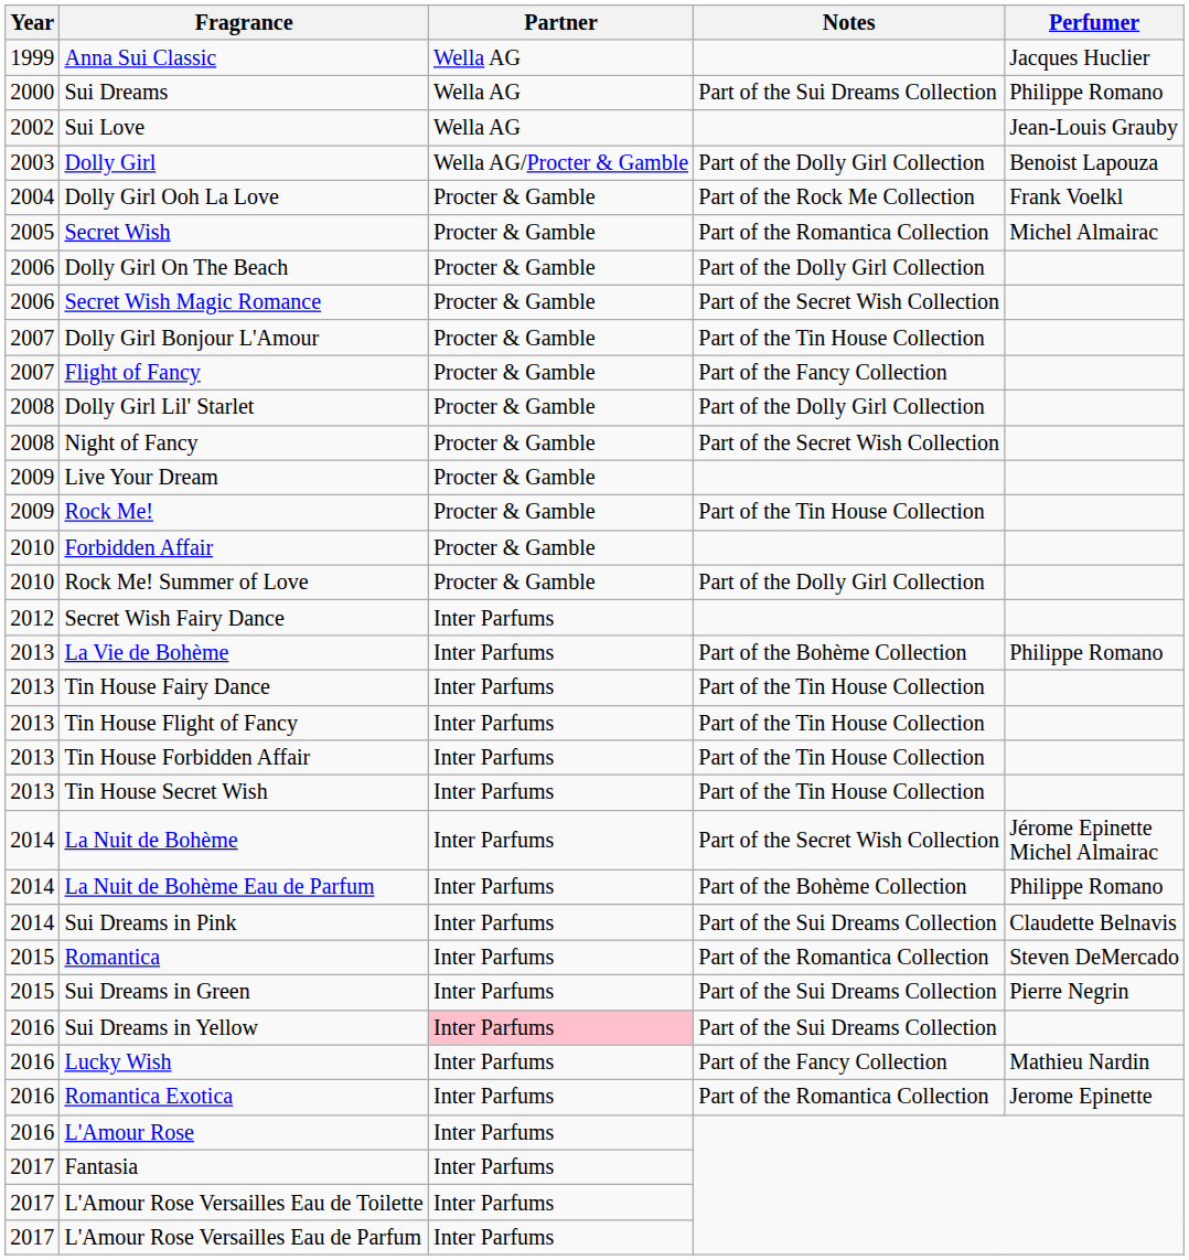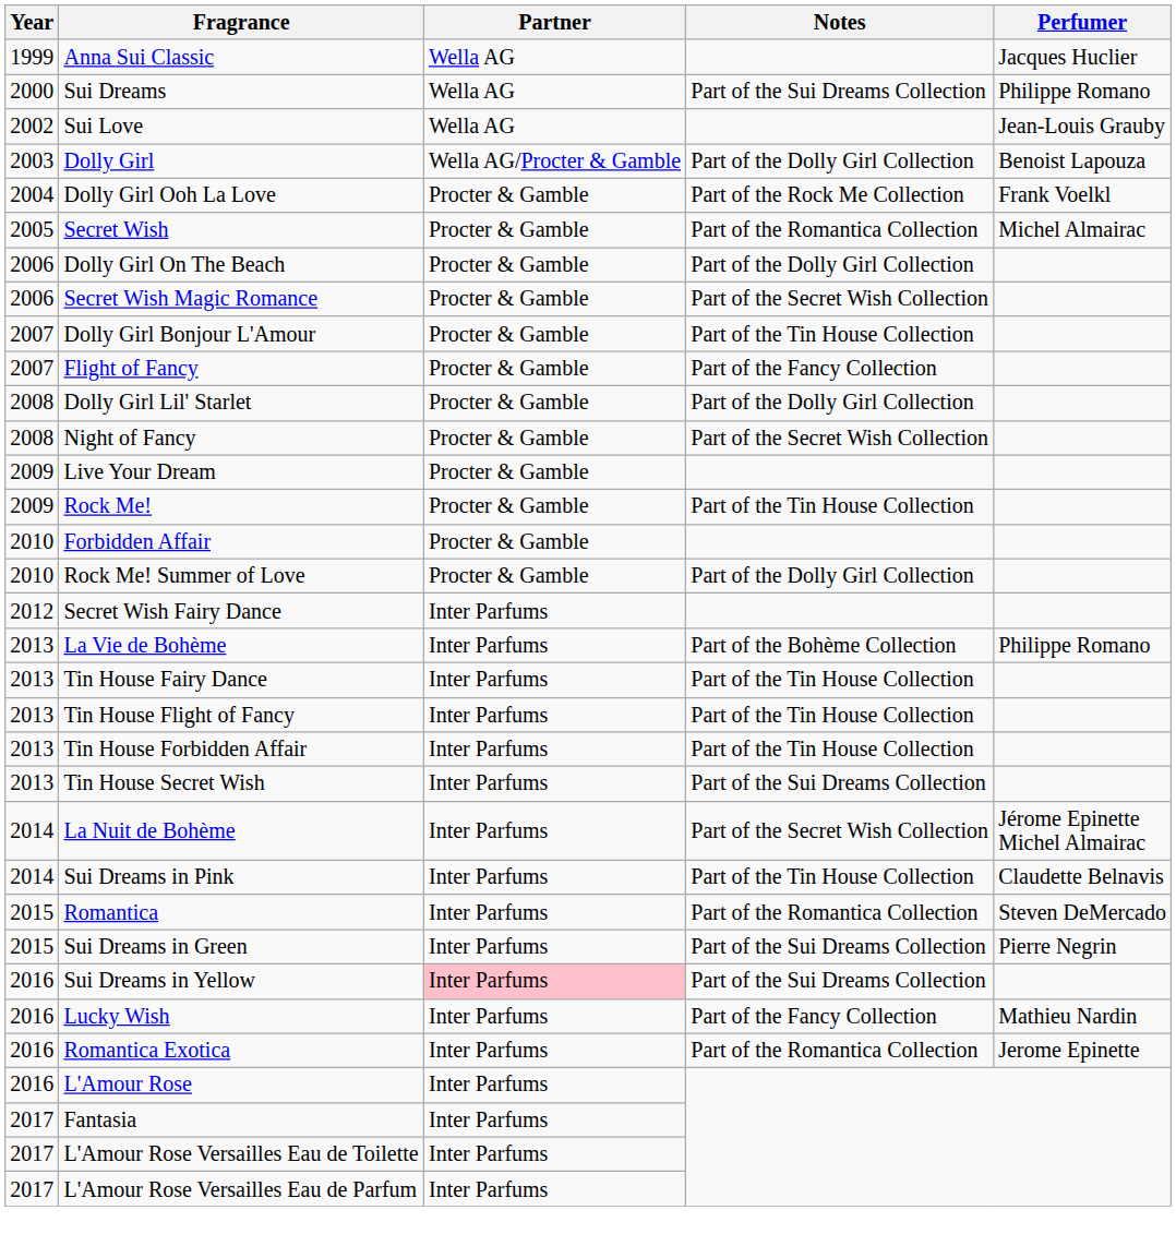Tin House Secret Wish | Notes: Part of the Tin House Collection -> Part of the Sui Dreams Collection
- row: 2014 | La Nuit de Bohème Eau de Parfum | Inter Parfums | Part of the Bohème Collection | Philippe Romano
Sui Dreams in Pink | Notes: Part of the Sui Dreams Collection -> Part of the Tin House Collection
